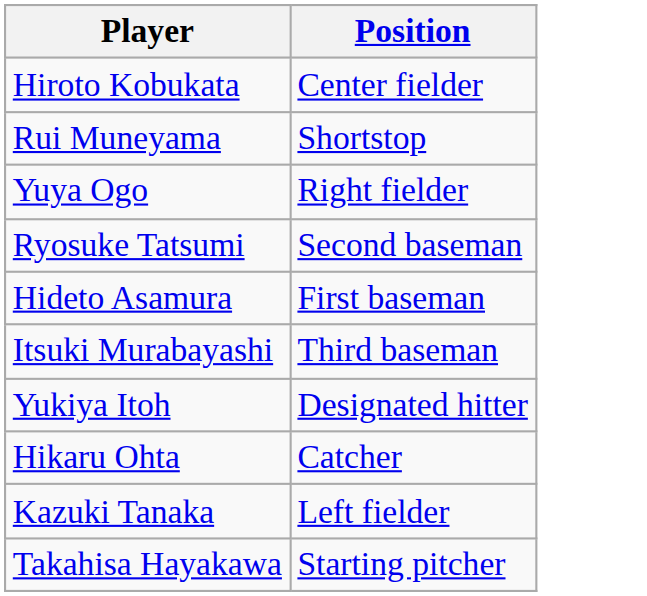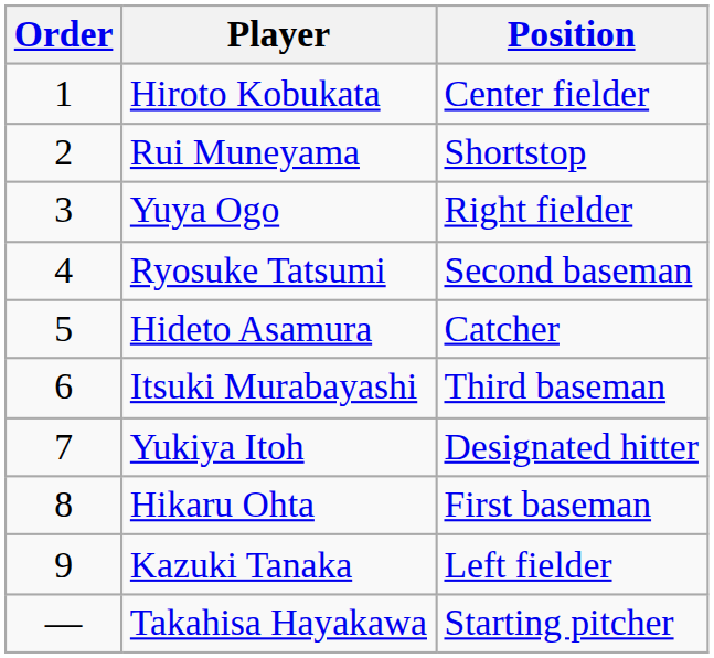+ column: Order | 1 | 2 | 3 | 4 | 5 | 6 | 7 | 8 | 9 | —
Hideto Asamura | Position: First baseman -> Catcher
Hikaru Ohta | Position: Catcher -> First baseman
